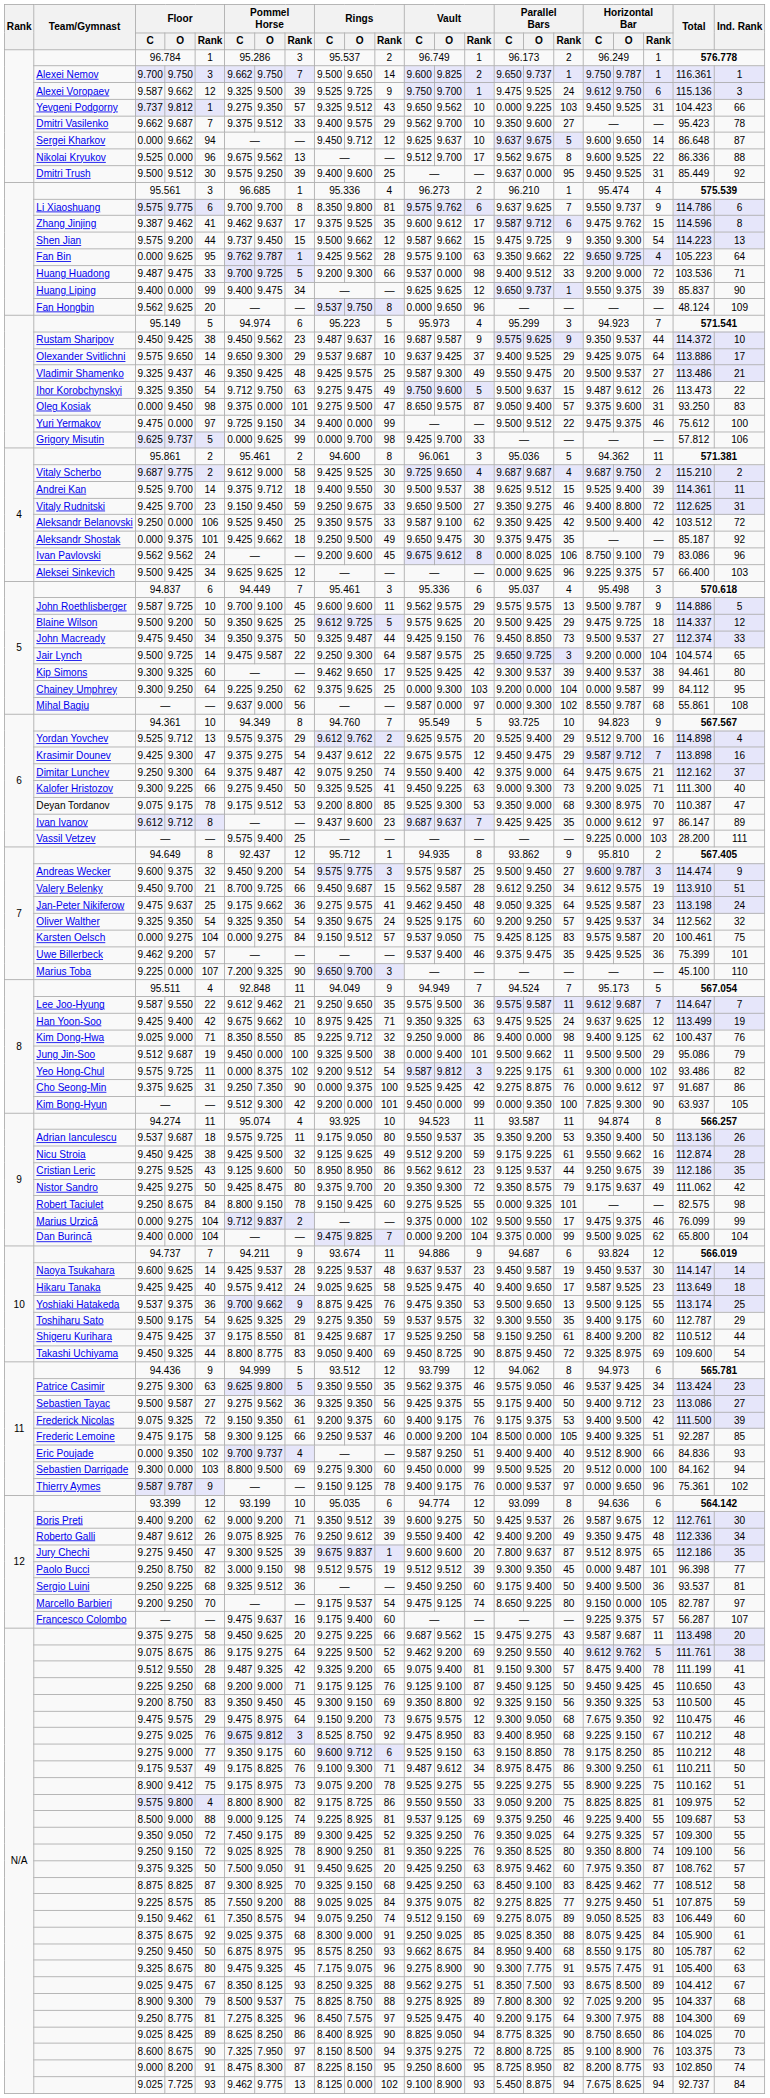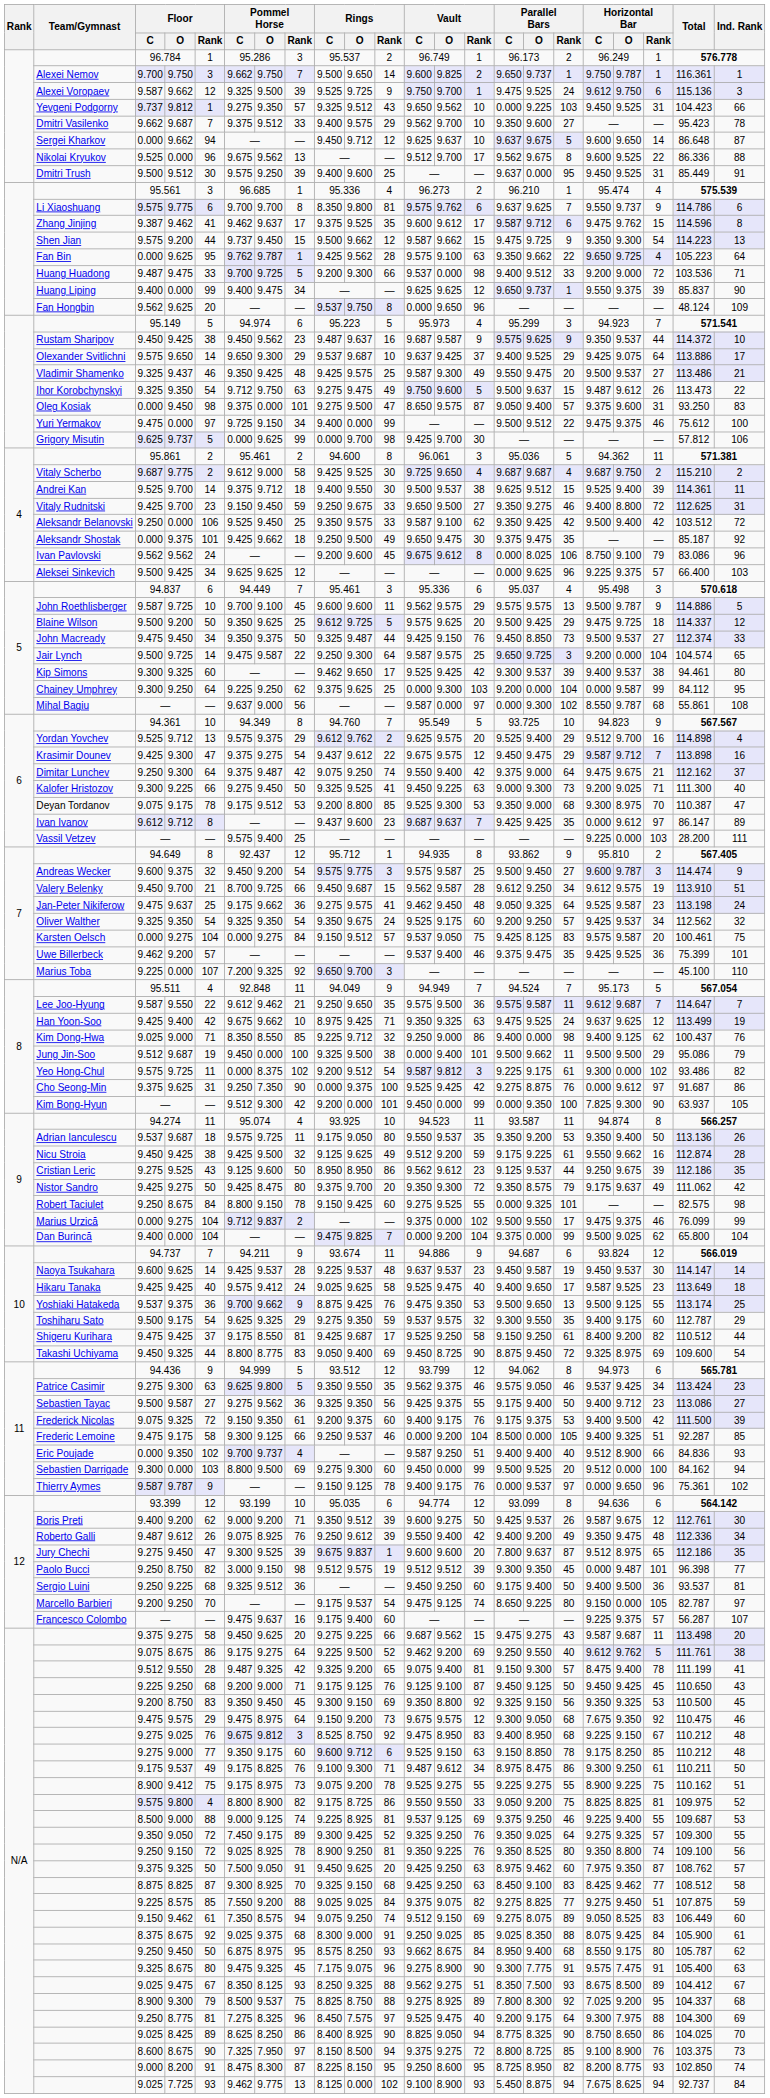Dmitri Trush | Ind. Rank: 92 -> 91
Grigory Misutin | Vault / Rank: 33 -> 30
Marius Toba | Pommel Horse / Rank: 90 -> 92
